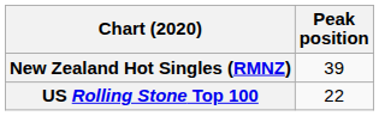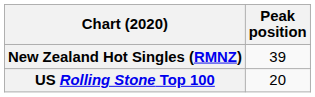US Rolling Stone Top 100 | Peak position: 22 -> 20
